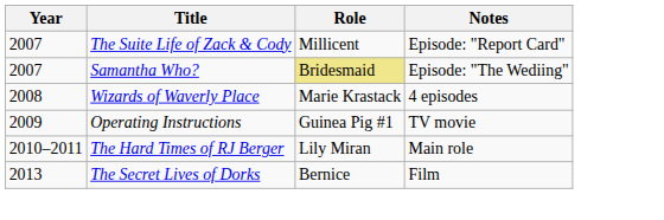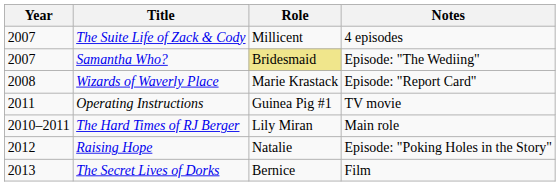The Suite Life of Zack & Cody | Notes: Episode: "Report Card" -> 4 episodes
Wizards of Waverly Place | Notes: 4 episodes -> Episode: "Report Card"
Operating Instructions | Year: 2009 -> 2011
+ row: 2012 | Raising Hope | Natalie | Episode: "Poking Holes in the Story"
